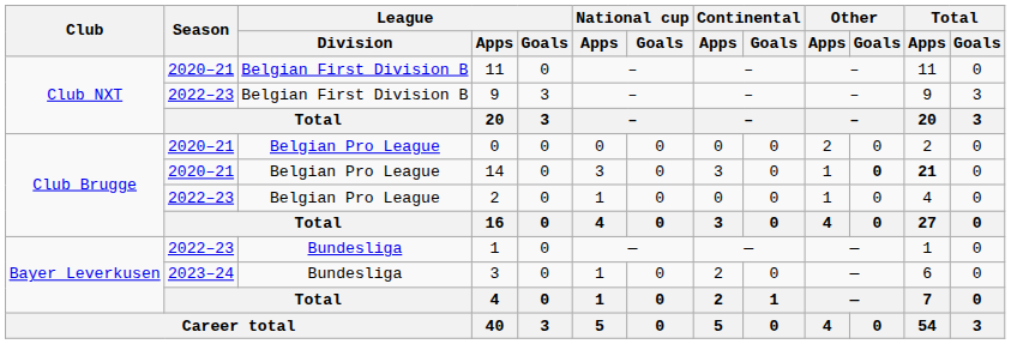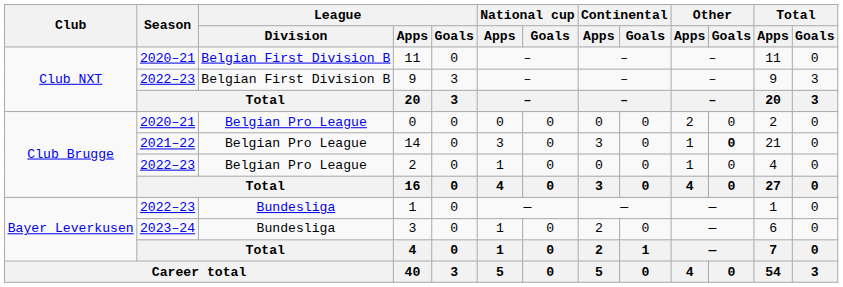14 | Season: 2020–21 -> 2021–22
14 | Total / Apps: bold -> normal
